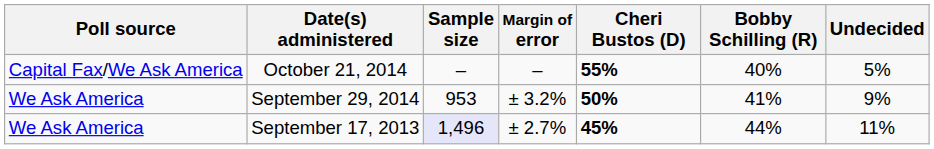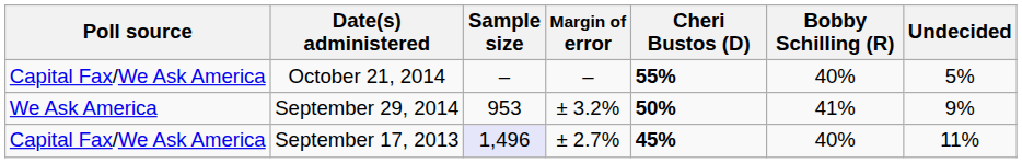September 17, 2013 | Poll source: We Ask America -> Capital Fax/We Ask America
September 17, 2013 | Bobby Schilling (R): 44% -> 40%
